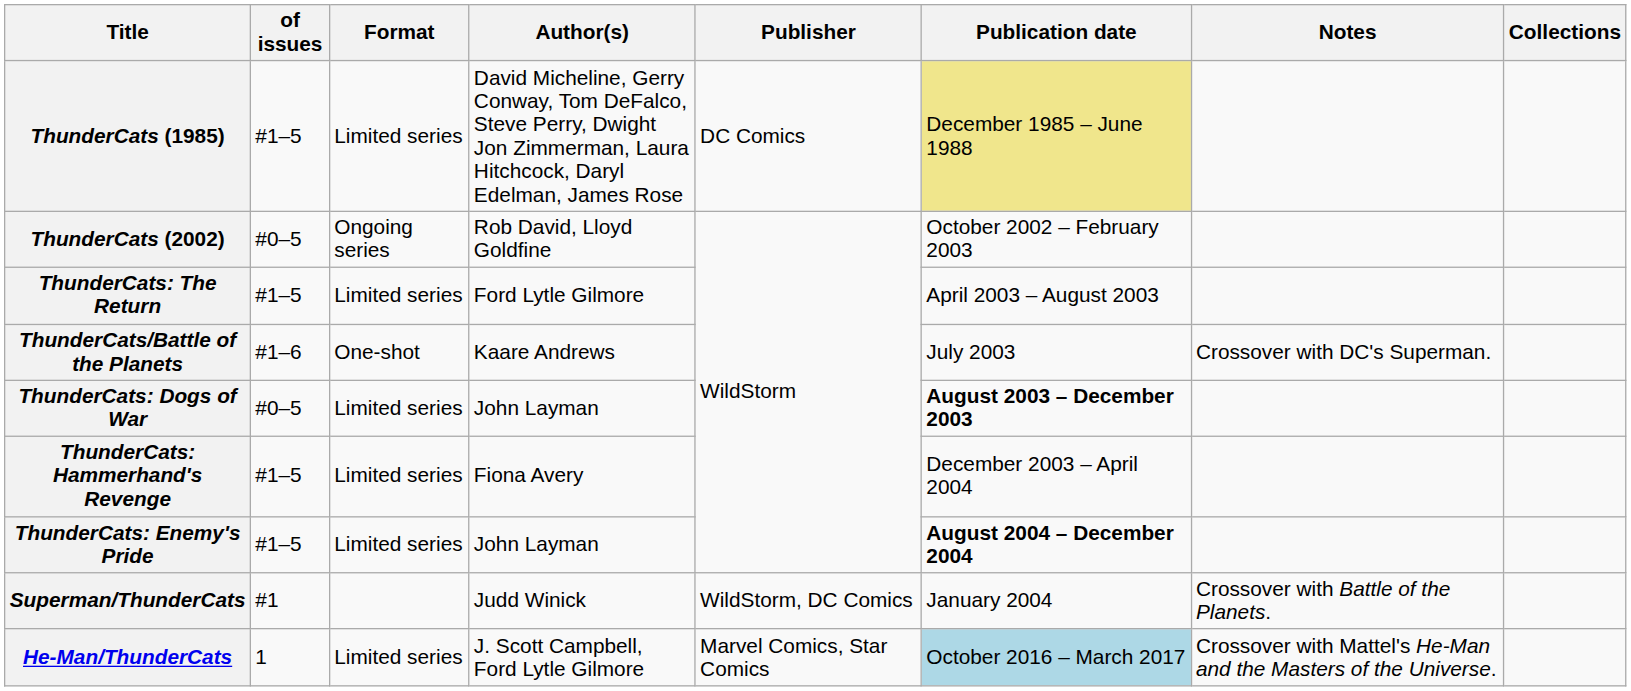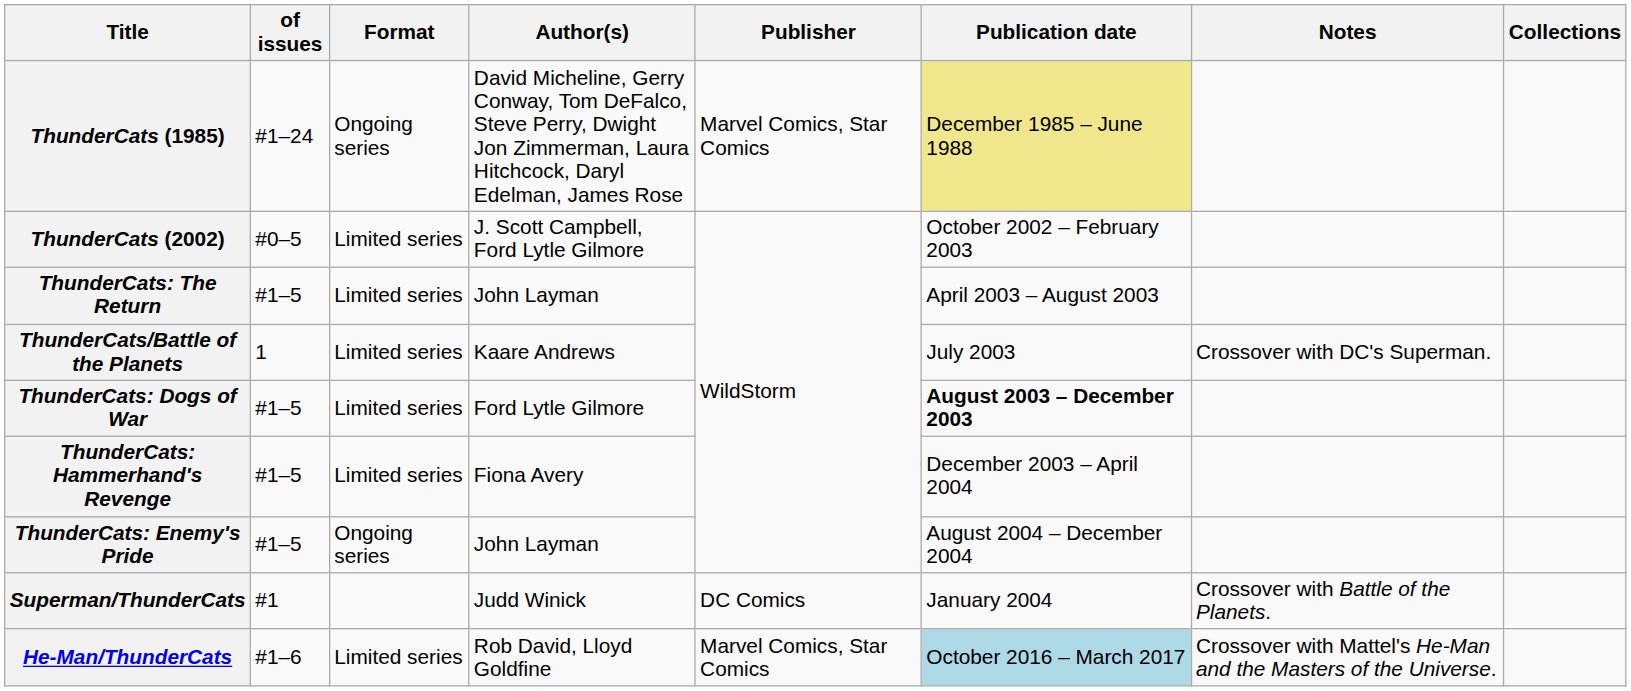ThunderCats (1985) | of issues: #1–5 -> #1–24
ThunderCats (1985) | Format: Limited series -> Ongoing series
ThunderCats (1985) | Publisher: DC Comics -> Marvel Comics, Star Comics
ThunderCats (2002) | Format: Ongoing series -> Limited series
ThunderCats (2002) | Author(s): Rob David, Lloyd Goldfine -> J. Scott Campbell, Ford Lytle Gilmore
ThunderCats: The Return | Author(s): Ford Lytle Gilmore -> John Layman
ThunderCats/Battle of the Planets | of issues: #1–6 -> 1
ThunderCats/Battle of the Planets | Format: One-shot -> Limited series
ThunderCats: Dogs of War | of issues: #0–5 -> #1–5
ThunderCats: Dogs of War | Author(s): John Layman -> Ford Lytle Gilmore
ThunderCats: Enemy's Pride | Format: Limited series -> Ongoing series
ThunderCats: Enemy's Pride | Publication date: bold -> normal
Superman/ThunderCats | Publisher: WildStorm, DC Comics -> DC Comics
He-Man/ThunderCats | of issues: 1 -> #1–6
He-Man/ThunderCats | Author(s): J. Scott Campbell, Ford Lytle Gilmore -> Rob David, Lloyd Goldfine
